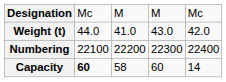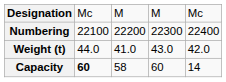rows swapped: Numbering <-> Weight (t)
